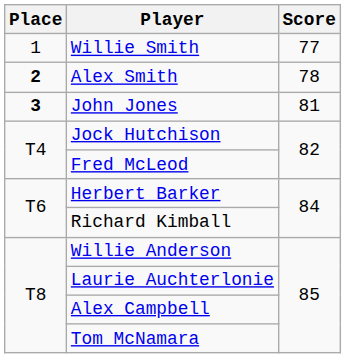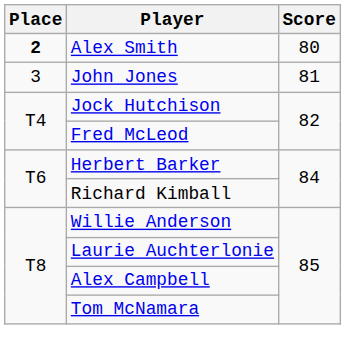- row: 1 | Willie Smith | 77
Alex Smith | Score: 78 -> 80
John Jones | Place: bold -> normal
